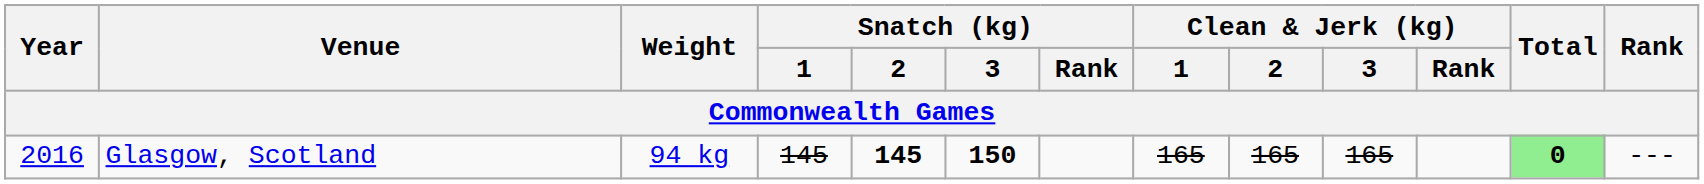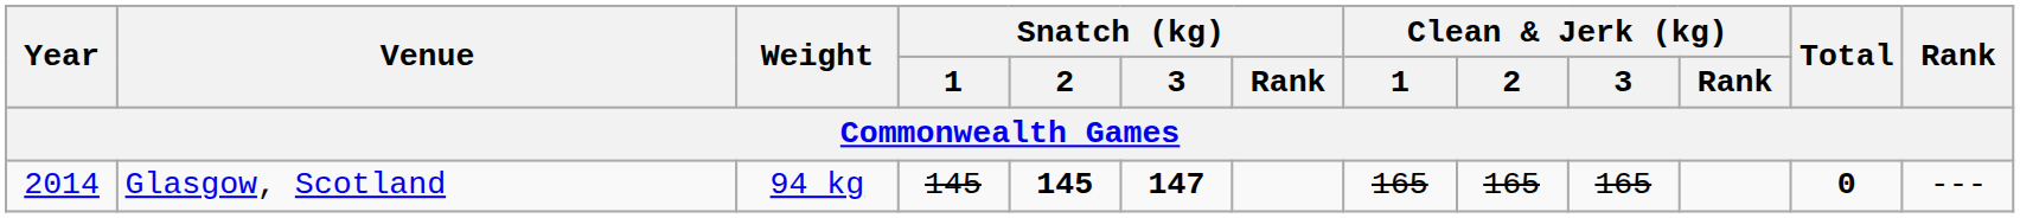Glasgow, Scotland | Year: 2016 -> 2014
Glasgow, Scotland | Snatch (kg) / 3: 150 -> 147
Glasgow, Scotland | Total: lightgreen background -> no background
